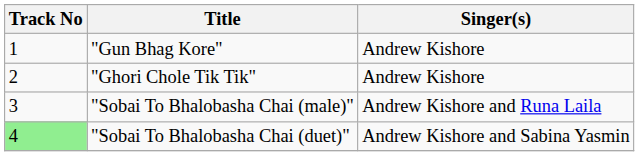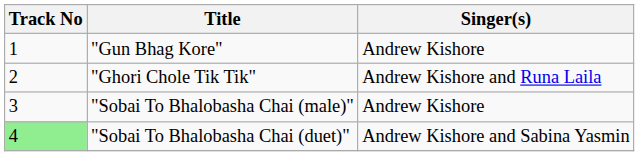"Ghori Chole Tik Tik" | Singer(s): Andrew Kishore -> Andrew Kishore and Runa Laila
"Sobai To Bhalobasha Chai (male)" | Singer(s): Andrew Kishore and Runa Laila -> Andrew Kishore
